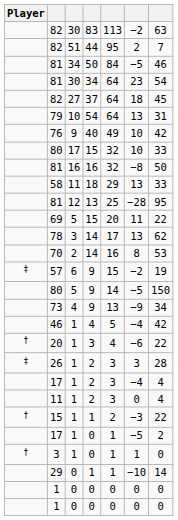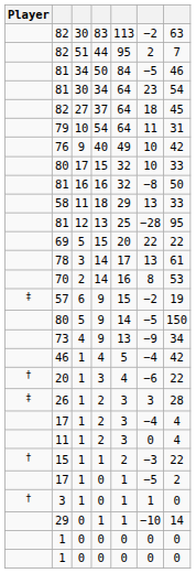79 | column 6: 13 -> 11
69 | column 6: 11 -> 22
78 | column 7: 62 -> 61
